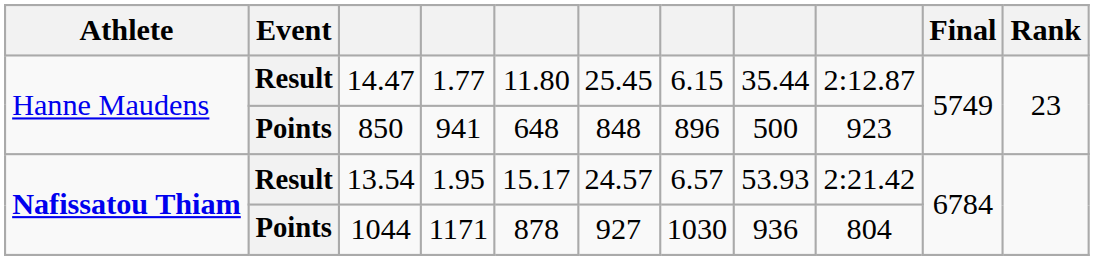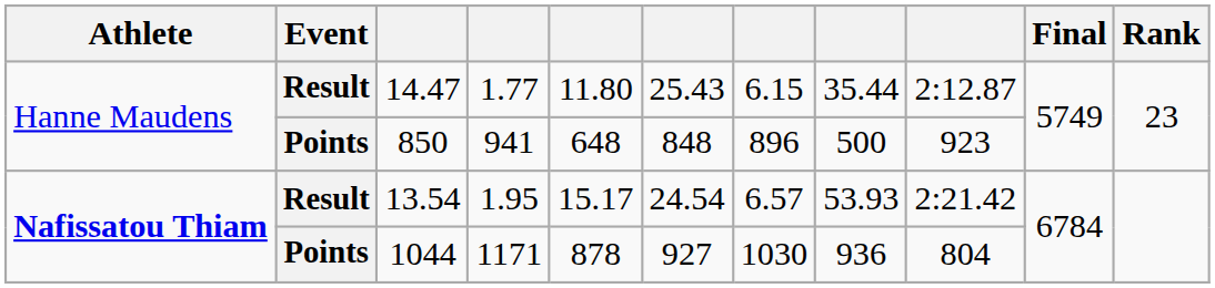14.47 | column 6: 25.45 -> 25.43
13.54 | column 6: 24.57 -> 24.54
